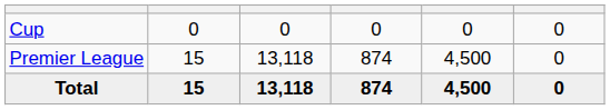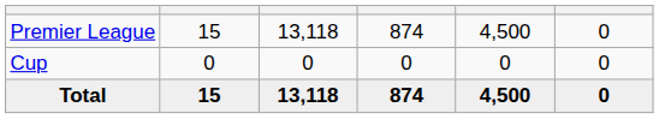rows swapped: Premier League <-> Cup
